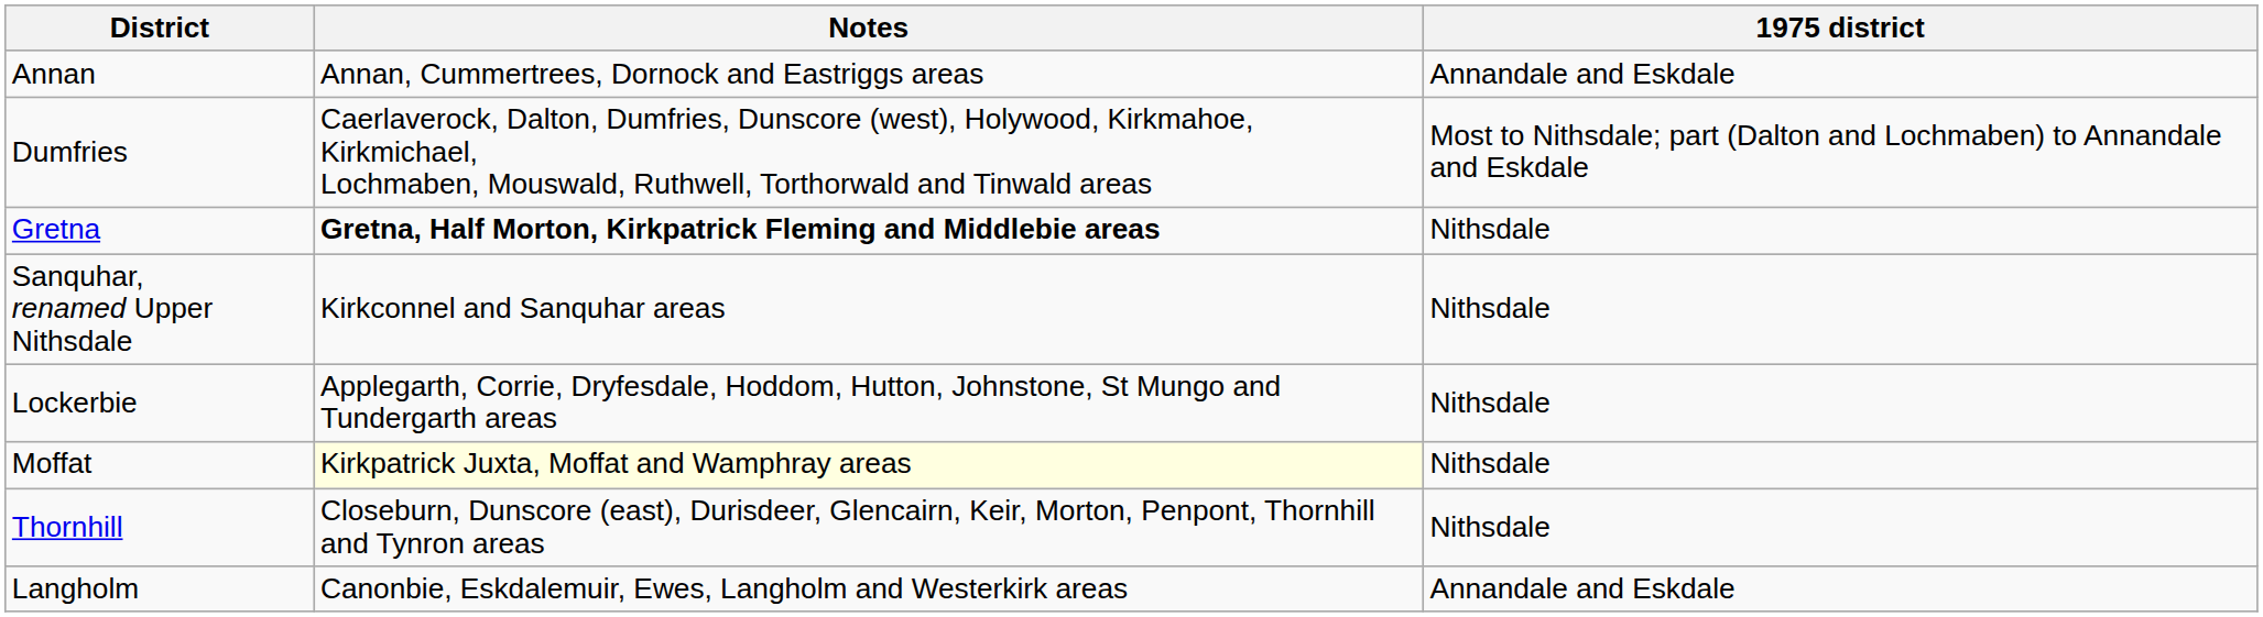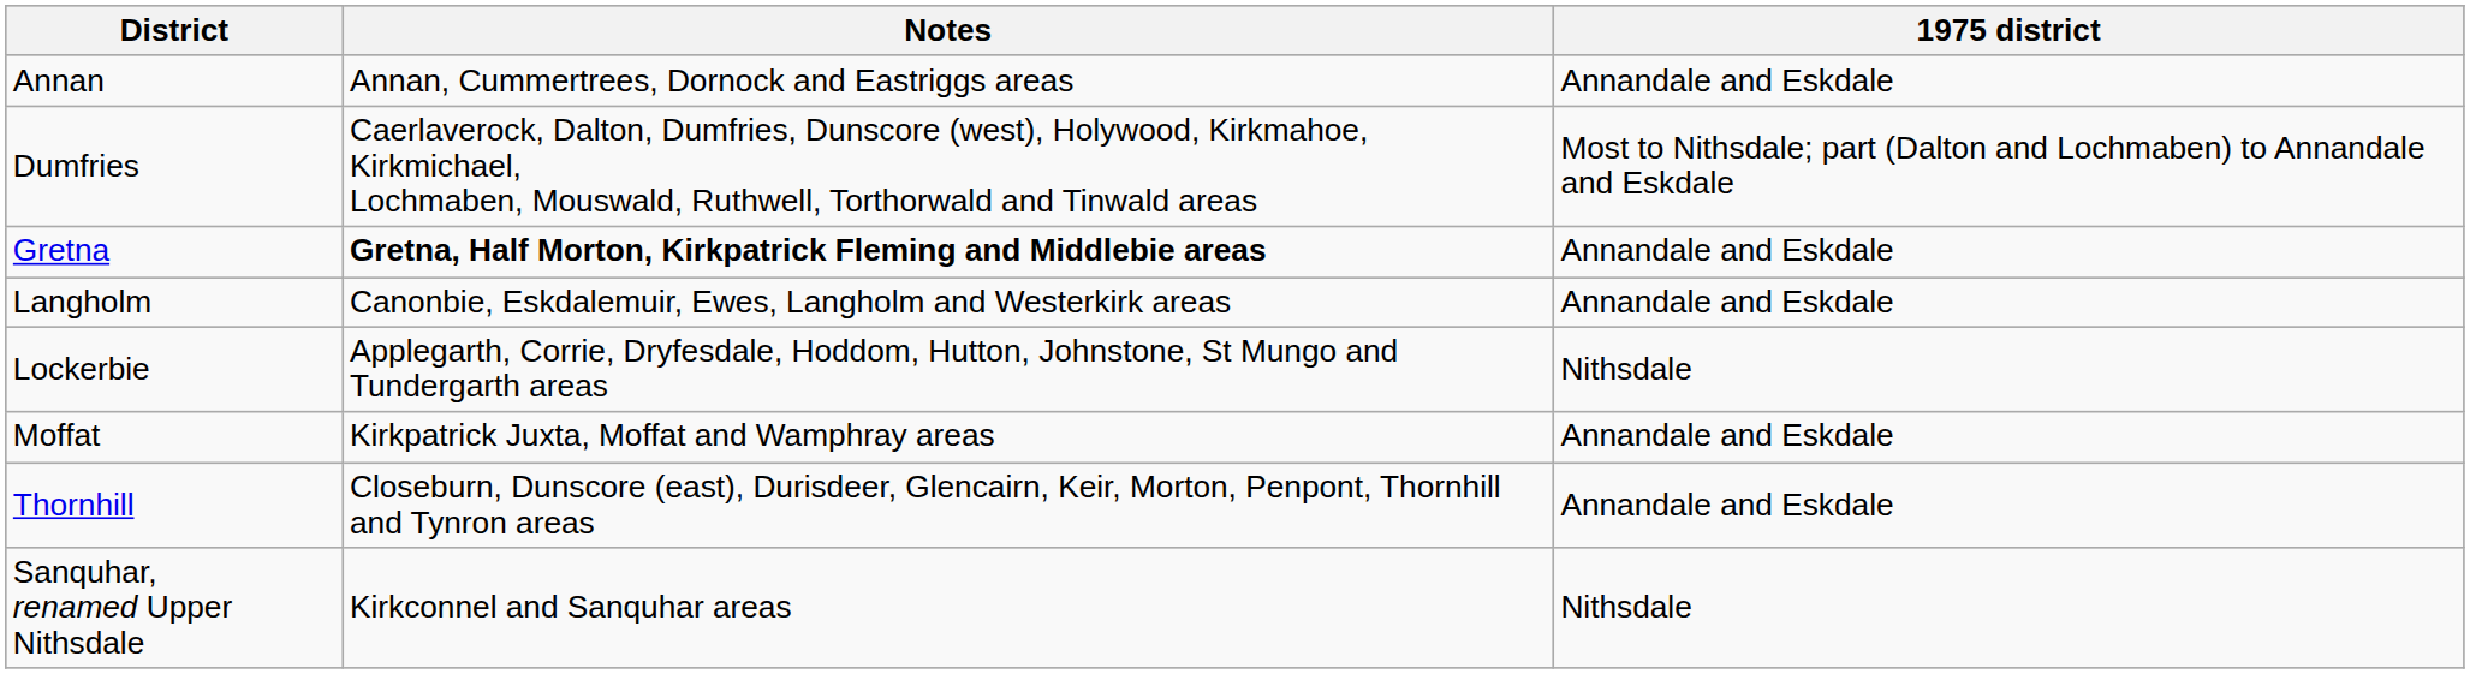Gretna | 1975 district: Nithsdale -> Annandale and Eskdale
rows swapped: Langholm <-> Sanquhar, renamed Upper Nithsdale
Moffat | Notes: lightyellow background -> no background
Moffat | 1975 district: Nithsdale -> Annandale and Eskdale
Thornhill | 1975 district: Nithsdale -> Annandale and Eskdale
